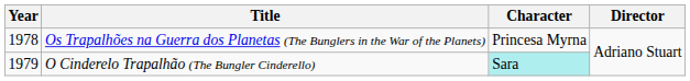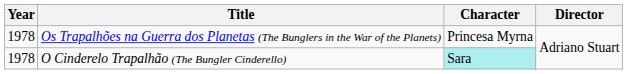O Cinderelo Trapalhão (The Bungler Cinderello) | Year: 1979 -> 1978
